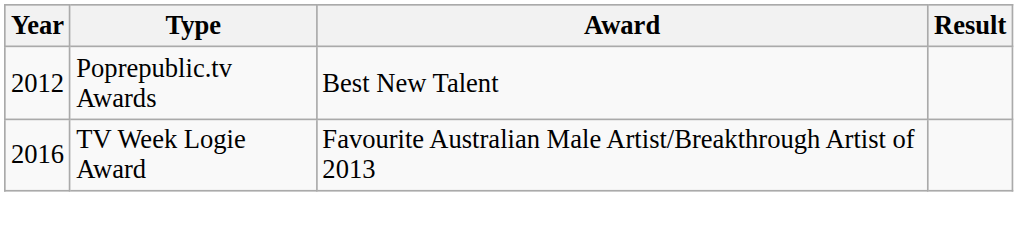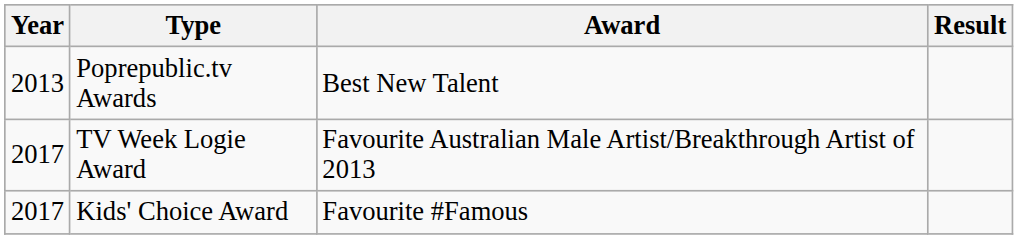Poprepublic.tv Awards | Year: 2012 -> 2013
TV Week Logie Award | Year: 2016 -> 2017
+ row: 2017 | Kids' Choice Award | Favourite #Famous
